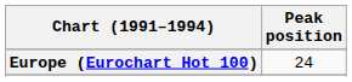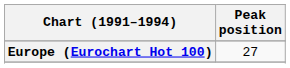Europe (Eurochart Hot 100) | Peak position: 24 -> 27
